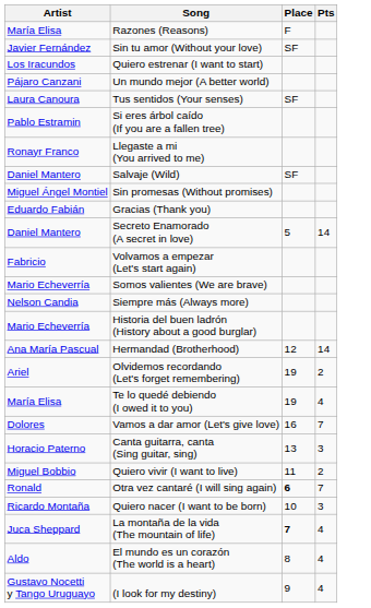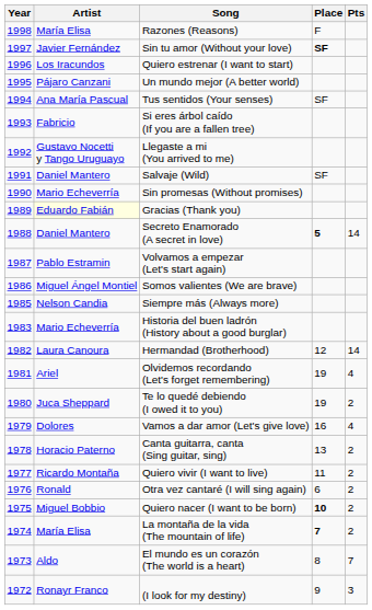+ column: Year | 1998 | 1997 | 1996 | 1995 | 1994 | 1993 | 1992 | 1991 | 1990 | 1989 | 1988 | 1987 | 1986 | 1985 | 1983 | 1982 | 1981 | 1980 | 1979 | 1978 | 1977 | 1976 | 1975 | 1974 | 1973 | 1972
Sin tu amor (Without your love) | Place: normal -> bold
Tus sentidos (Your senses) | Artist: Laura Canoura -> Ana María Pascual
Si eres árbol caído (If you are a fallen tree) | Artist: Pablo Estramin -> Fabricio
Llegaste a mi (You arrived to me) | Artist: Ronayr Franco -> Gustavo Nocetti y Tango Uruguayo
Sin promesas (Without promises) | Artist: Miguel Ángel Montiel -> Mario Echeverría
Gracias (Thank you) | Artist: no background -> lightyellow background
Secreto Enamorado (A secret in love) | Place: normal -> bold
Volvamos a empezar (Let's start again) | Artist: Fabricio -> Pablo Estramin
Somos valientes (We are brave) | Artist: Mario Echeverría -> Miguel Ángel Montiel
Hermandad (Brotherhood) | Artist: Ana María Pascual -> Laura Canoura
Olvidemos recordando (Let's forget remembering) | Pts: 2 -> 4
Te lo quedé debiendo (I owed it to you) | Artist: María Elisa -> Juca Sheppard
Te lo quedé debiendo (I owed it to you) | Pts: 4 -> 2
Vamos a dar amor (Let's give love) | Pts: 7 -> 4
Canta guitarra, canta (Sing guitar, sing) | Pts: 3 -> 2
Quiero vivir (I want to live) | Artist: Miguel Bobbio -> Ricardo Montaña
Otra vez cantaré (I will sing again) | Place: bold -> normal
Otra vez cantaré (I will sing again) | Pts: 7 -> 2
Quiero nacer (I want to be born) | Artist: Ricardo Montaña -> Miguel Bobbio
Quiero nacer (I want to be born) | Place: normal -> bold
Quiero nacer (I want to be born) | Pts: 3 -> 2
La montaña de la vida (The mountain of life) | Artist: Juca Sheppard -> María Elisa
La montaña de la vida (The mountain of life) | Pts: 4 -> 2
El mundo es un corazón (The world is a heart) | Pts: 4 -> 7
(I look for my destiny) | Artist: Gustavo Nocetti y Tango Uruguayo -> Ronayr Franco
(I look for my destiny) | Pts: 4 -> 3
